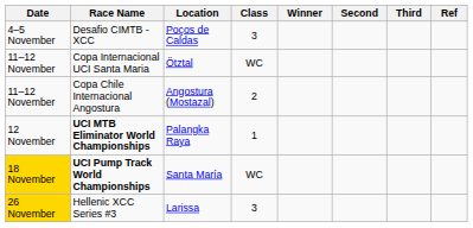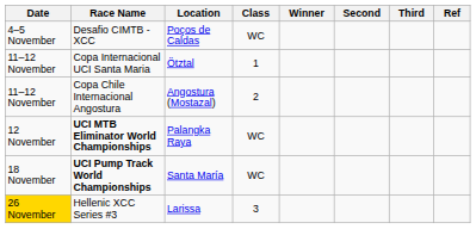Desafio CIMTB - XCC | Class: 3 -> WC
Copa Internacional UCI Santa Maria | Class: WC -> 1
UCI MTB Eliminator World Championships | Class: 1 -> WC
UCI Pump Track World Championships | Date: gold background -> no background
